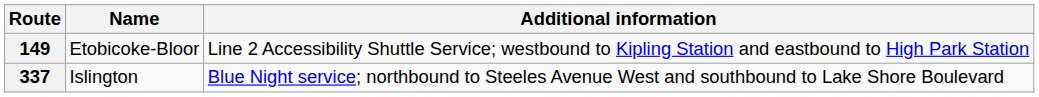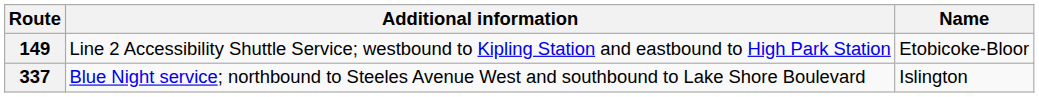columns swapped: Name <-> Additional information
